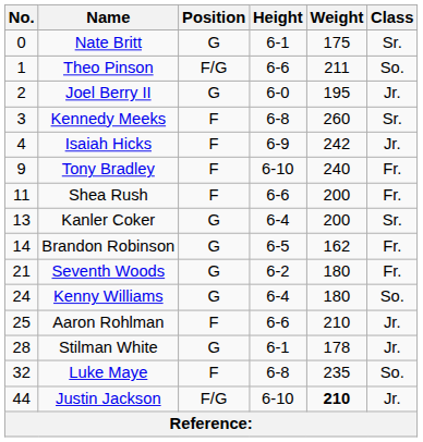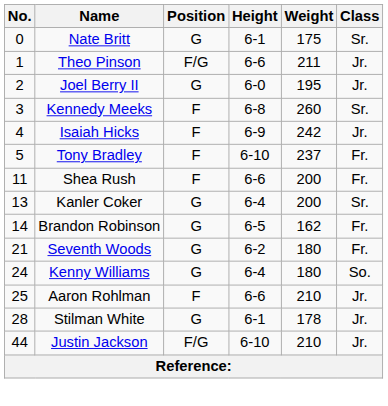Theo Pinson | Class: So. -> Jr.
Tony Bradley | No.: 9 -> 5
Tony Bradley | Weight: 240 -> 237
- row: 32 | Luke Maye | F | 6-8 | 235 | So.
Justin Jackson | Weight: bold -> normal
